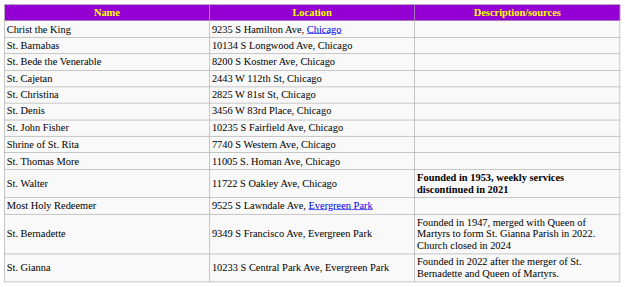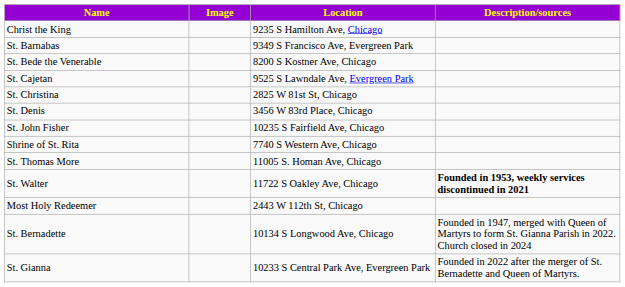+ column: Image
St. Barnabas | Location: 10134 S Longwood Ave, Chicago -> 9349 S Francisco Ave, Evergreen Park
St. Cajetan | Location: 2443 W 112th St, Chicago -> 9525 S Lawndale Ave, Evergreen Park
Most Holy Redeemer | Location: 9525 S Lawndale Ave, Evergreen Park -> 2443 W 112th St, Chicago
St. Bernadette | Location: 9349 S Francisco Ave, Evergreen Park -> 10134 S Longwood Ave, Chicago
